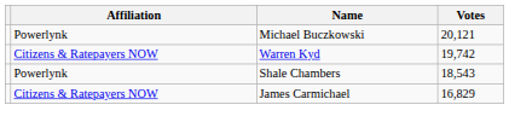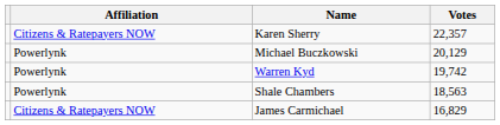+ row: Citizens & Ratepayers NOW | Karen Sherry | 22,357
Michael Buczkowski | Votes: 20,121 -> 20,129
Warren Kyd | Affiliation: Citizens & Ratepayers NOW -> Powerlynk
Shale Chambers | Votes: 18,543 -> 18,563
